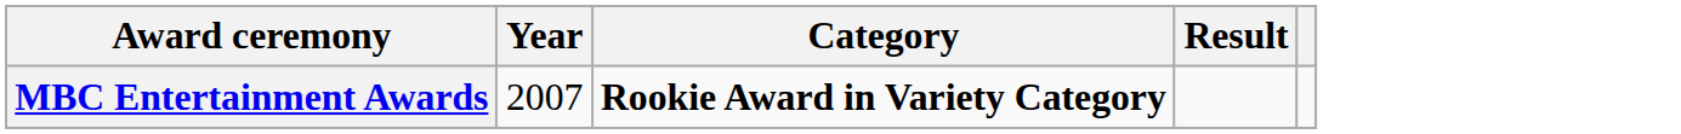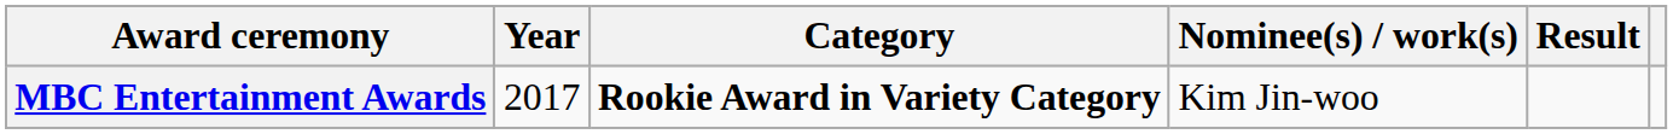+ column: Nominee(s) / work(s) | Kim Jin-woo
MBC Entertainment Awards | Year: 2007 -> 2017
